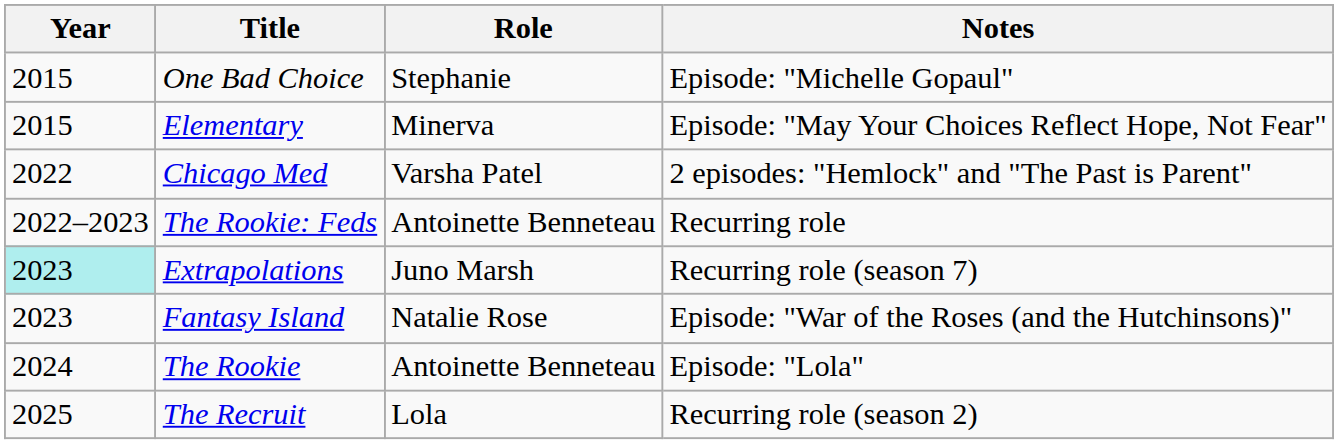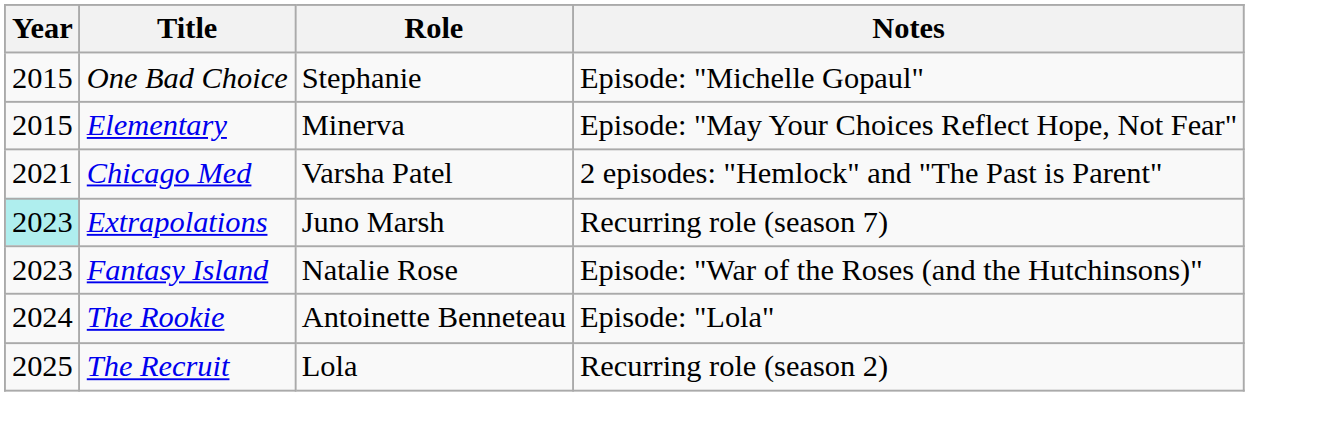Chicago Med | Year: 2022 -> 2021
- row: 2022–2023 | The Rookie: Feds | Antoinette Benneteau | Recurring role
